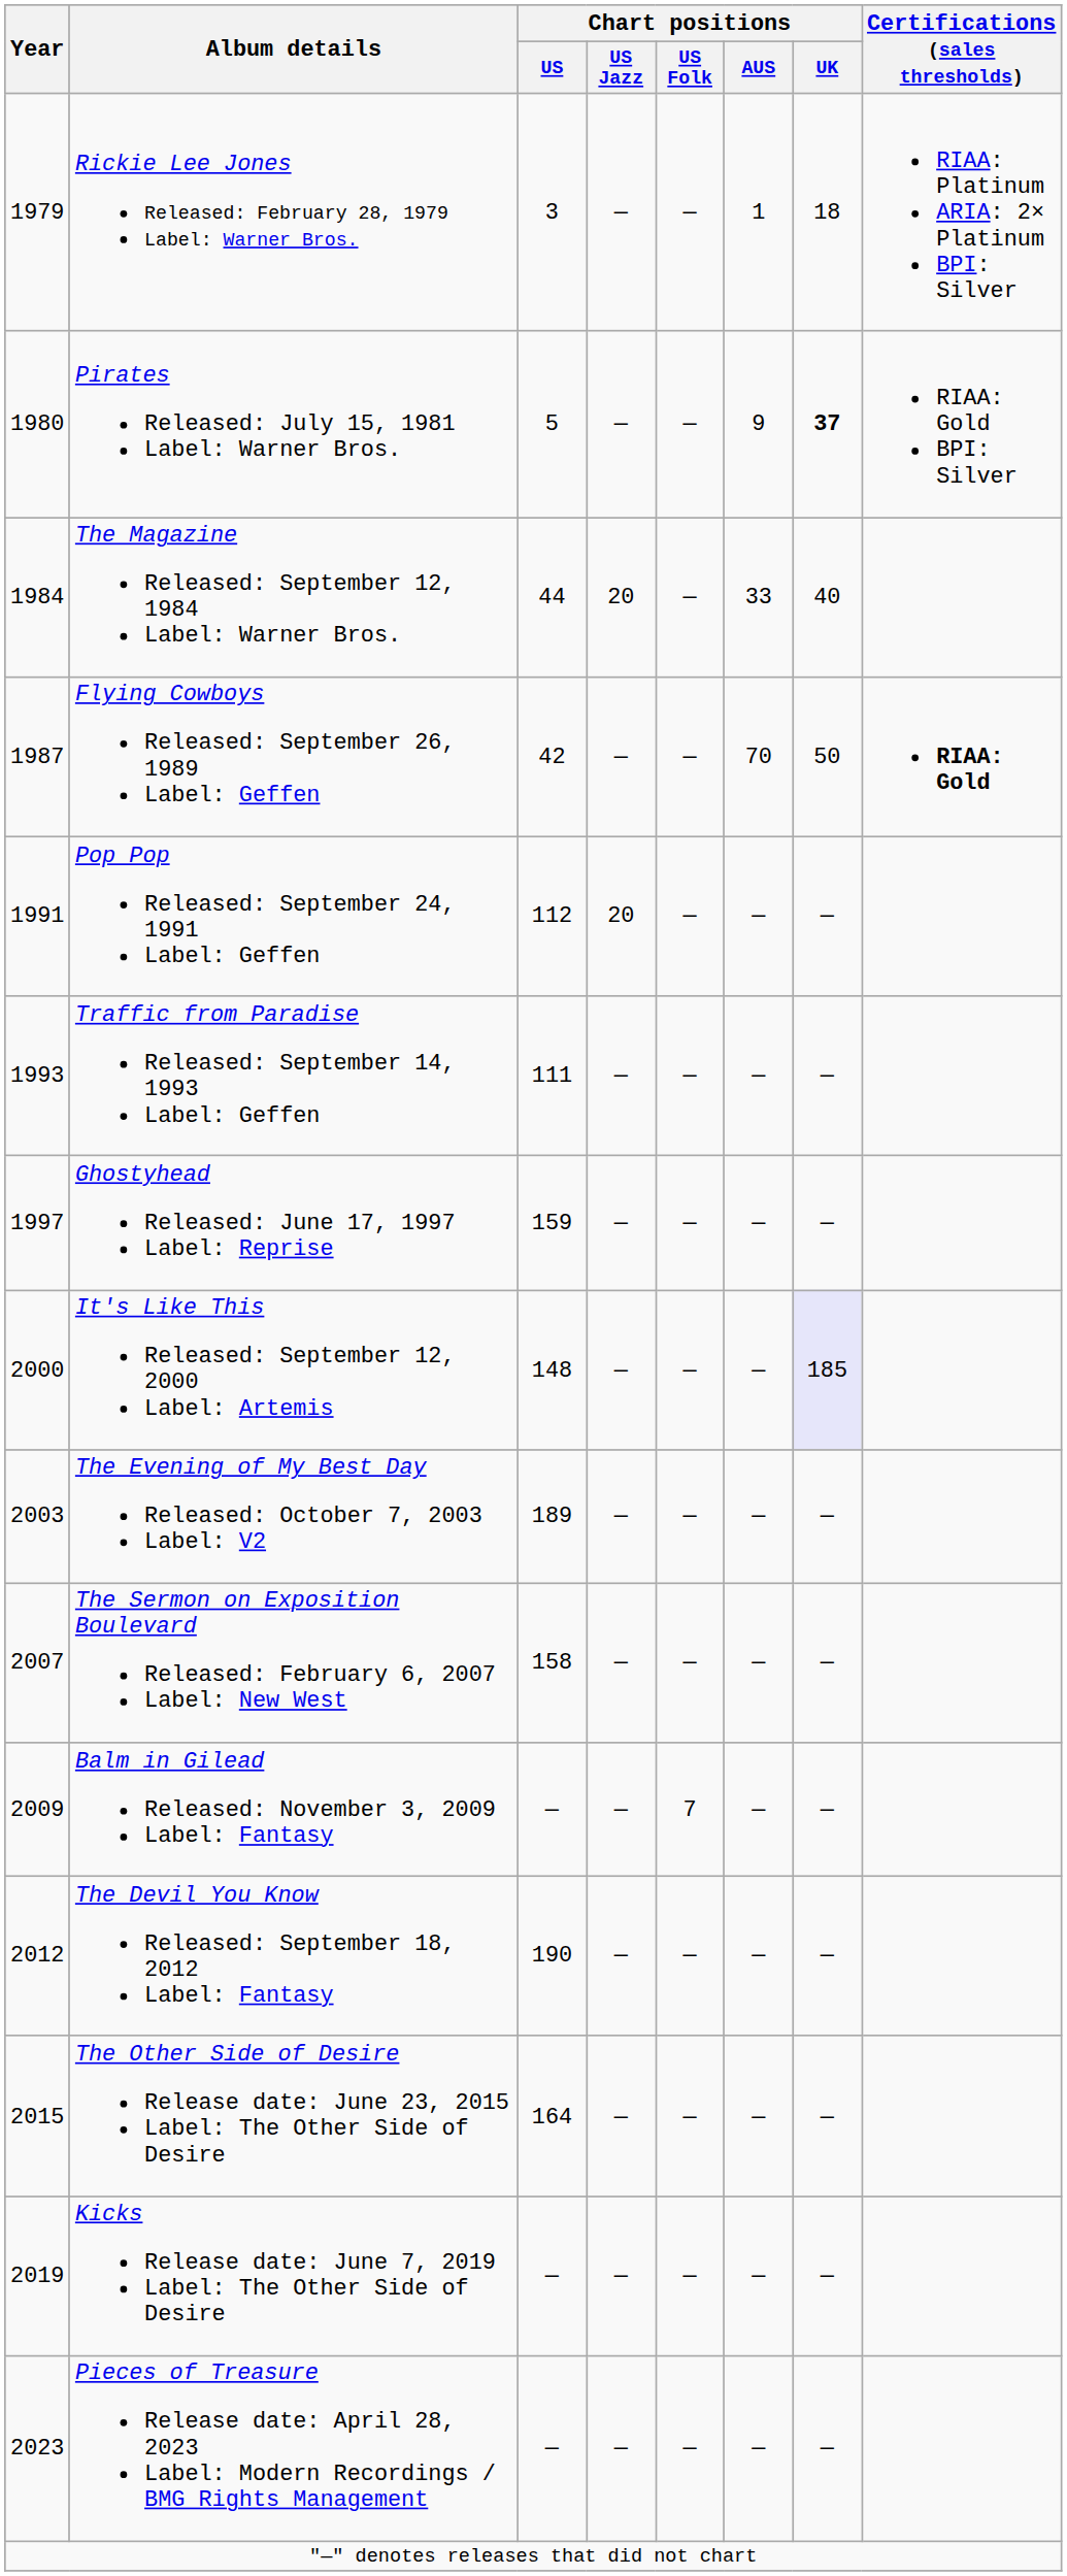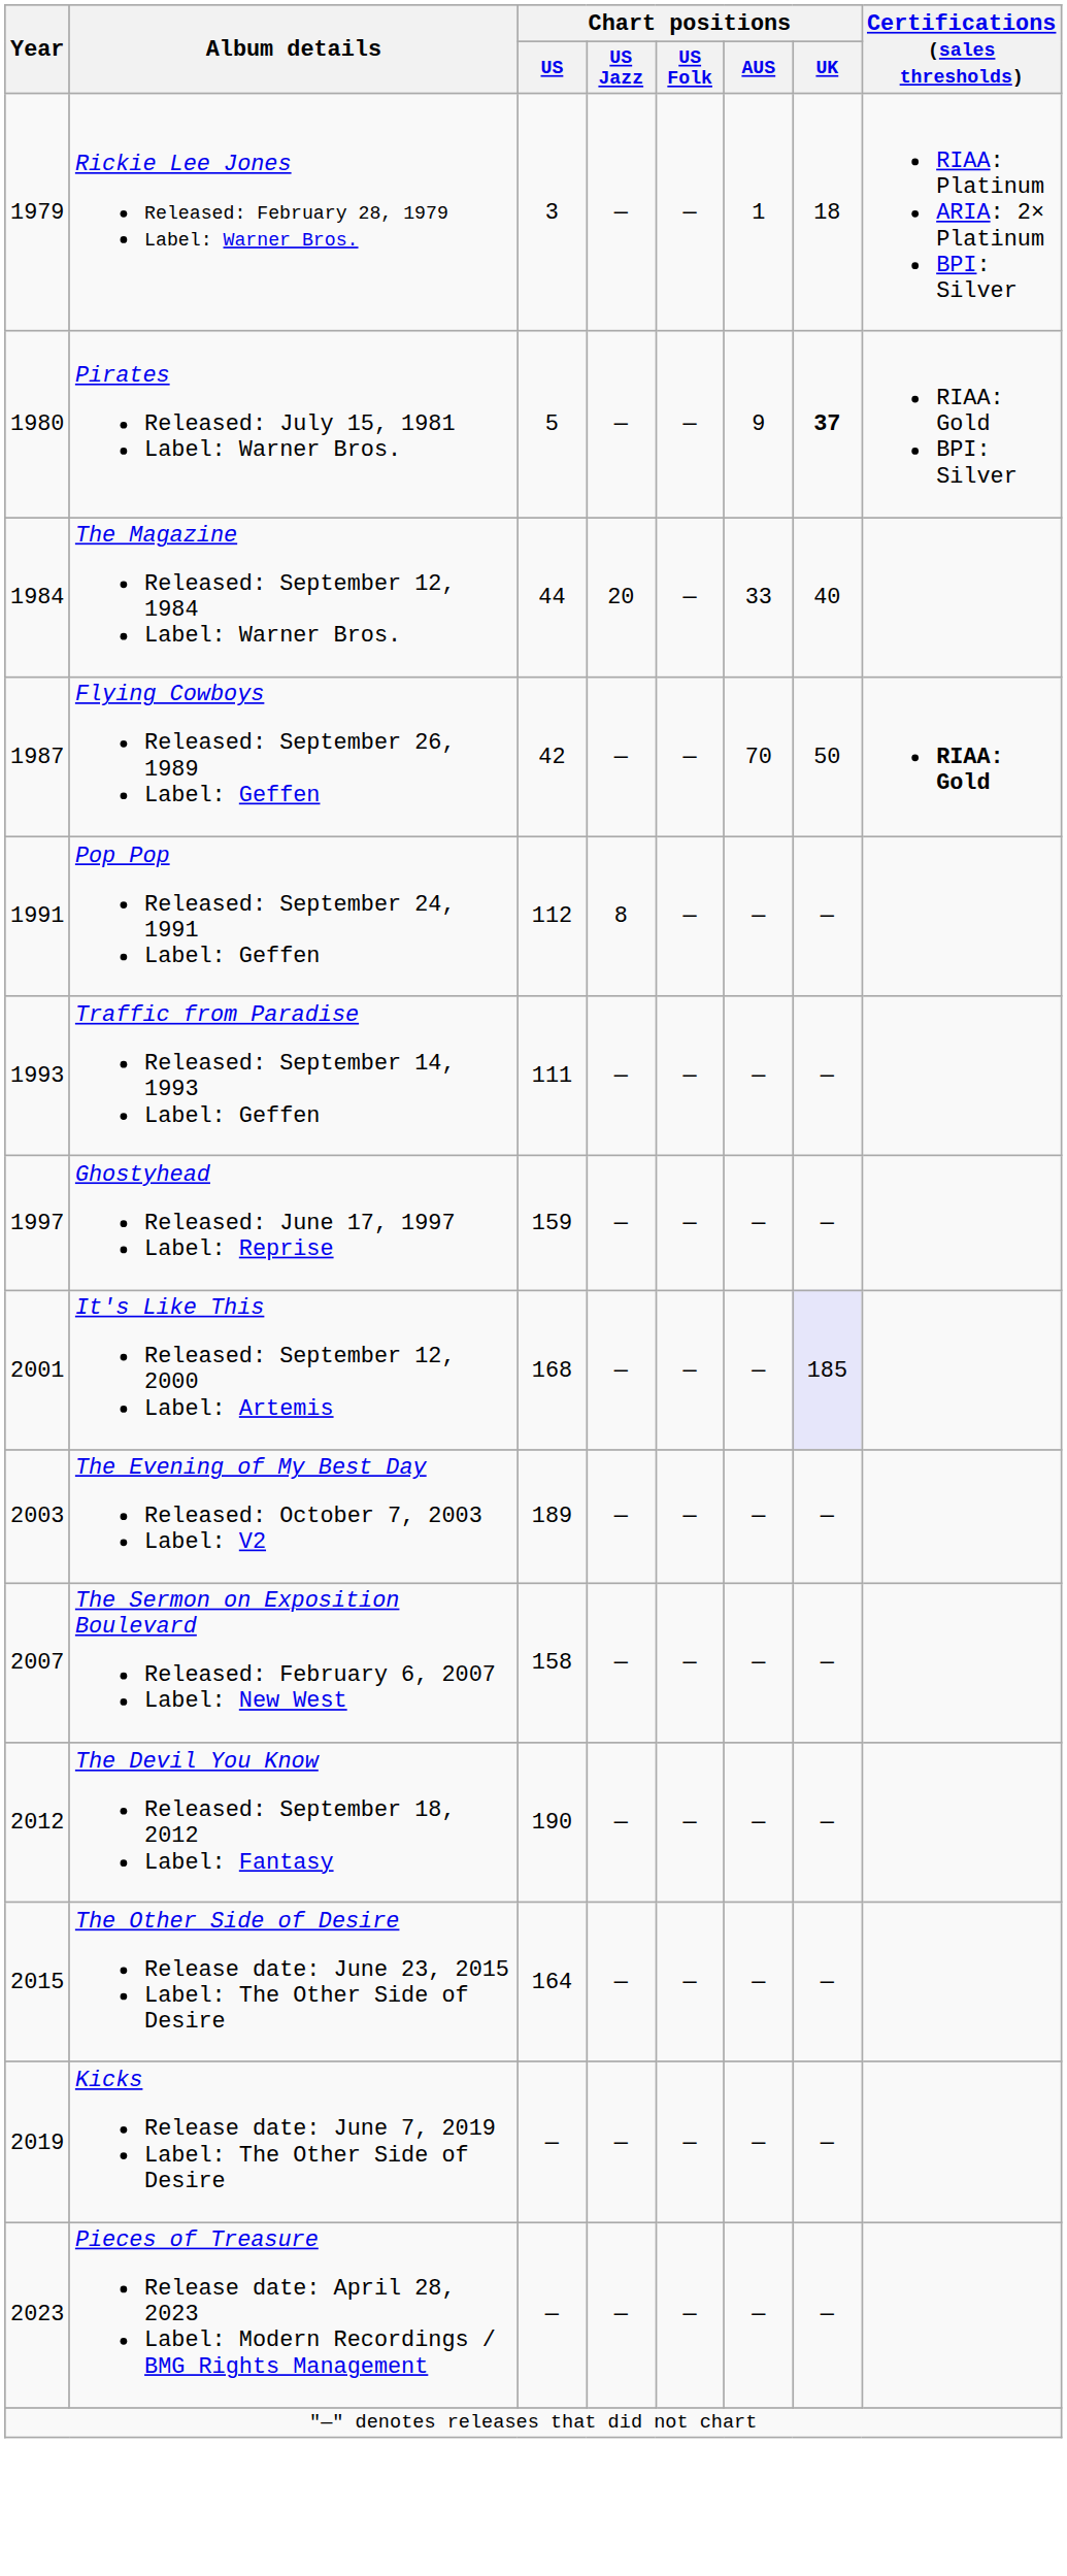Pop Pop Released: September 24, 1991 Label: Geffen | Chart positions / US Jazz: 20 -> 8
It's Like This Released: September 12, 2000 Label: Artemis | Year: 2000 -> 2001
It's Like This Released: September 12, 2000 Label: Artemis | Chart positions / US: 148 -> 168
- row: 2009 | Balm in Gilead Released: November 3, 2009 Label: Fantasy | — | — | 7 | — | —
